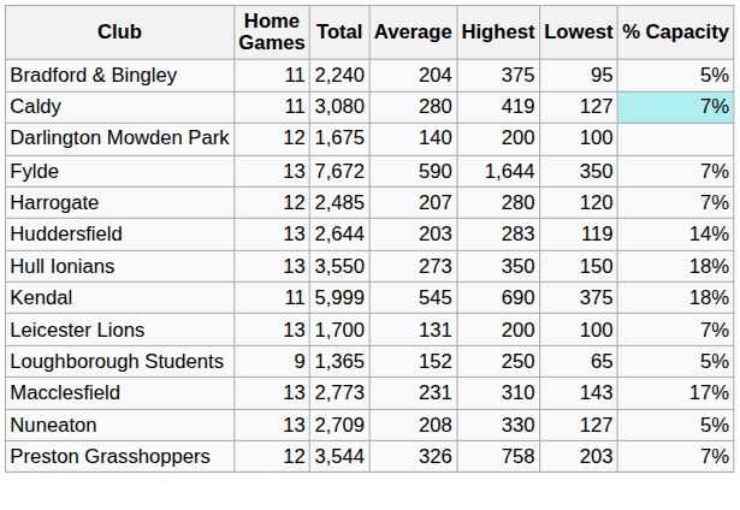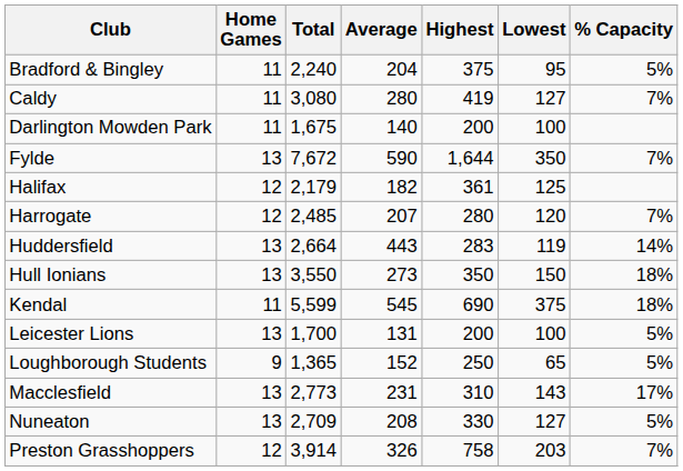Caldy | % Capacity: paleturquoise background -> no background
Darlington Mowden Park | Home Games: 12 -> 11
+ row: Halifax | 12 | 2,179 | 182 | 361 | 125
Huddersfield | Total: 2,644 -> 2,664
Huddersfield | Average: 203 -> 443
Kendal | Total: 5,999 -> 5,599
Leicester Lions | % Capacity: 7% -> 5%
Preston Grasshoppers | Total: 3,544 -> 3,914
